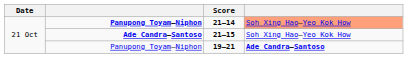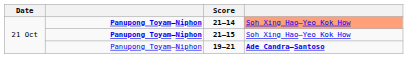21–15 | column 2: Ade Candra–Santoso -> Panupong Toyam–Niphon
